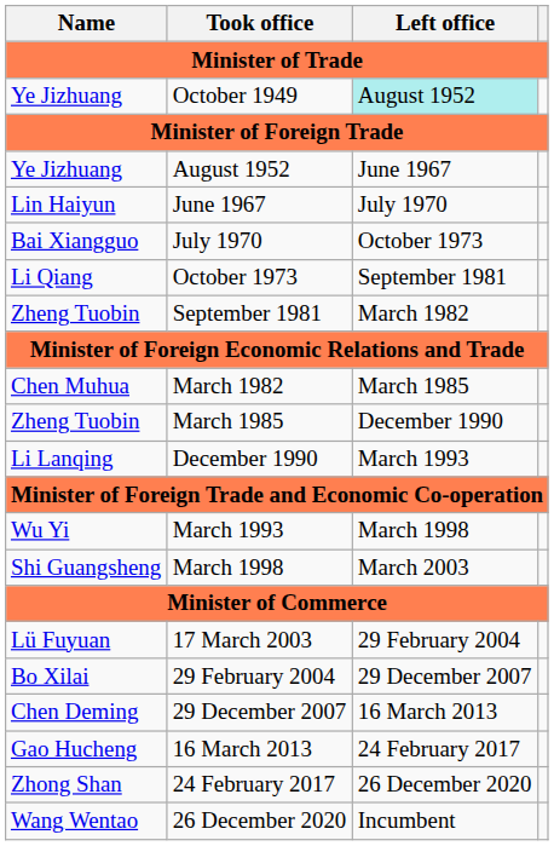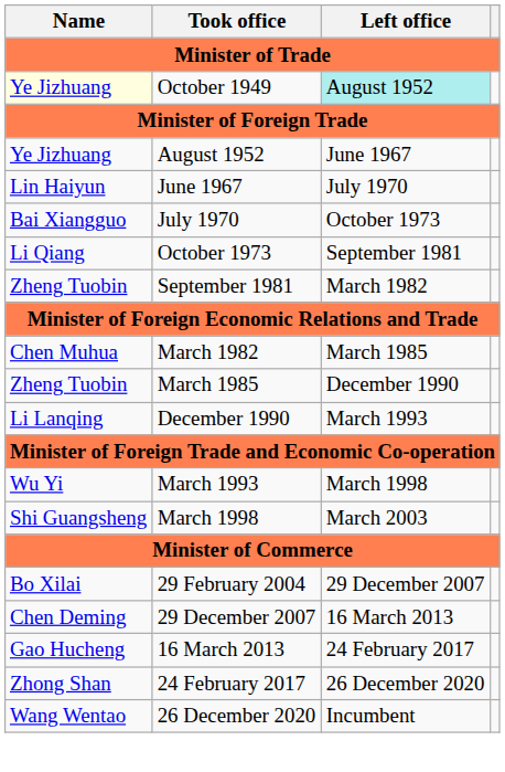October 1949 | Name: no background -> lightyellow background
- row: Lü Fuyuan | 17 March 2003 | 29 February 2004
